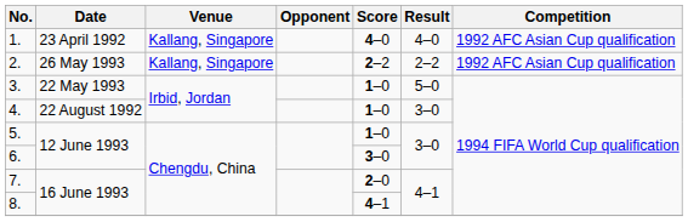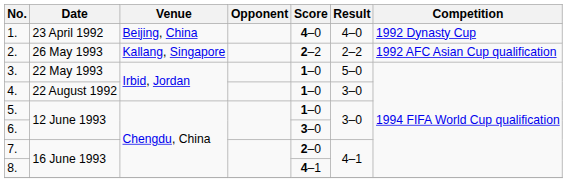1. | Venue: Kallang, Singapore -> Beijing, China
1. | Competition: 1992 AFC Asian Cup qualification -> 1992 Dynasty Cup
